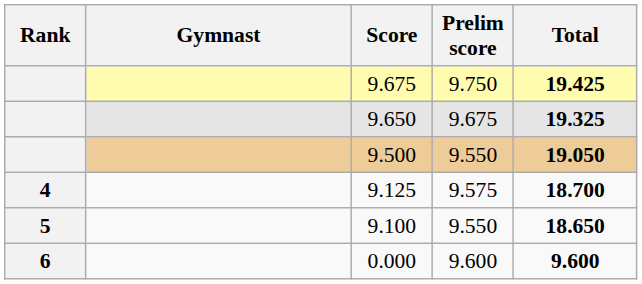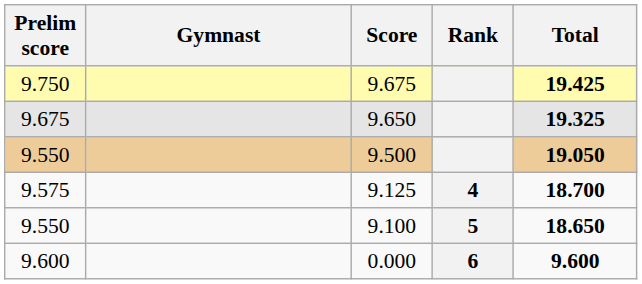columns swapped: Rank <-> Prelim score
